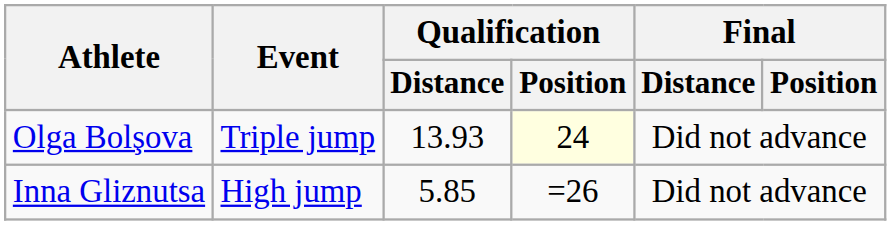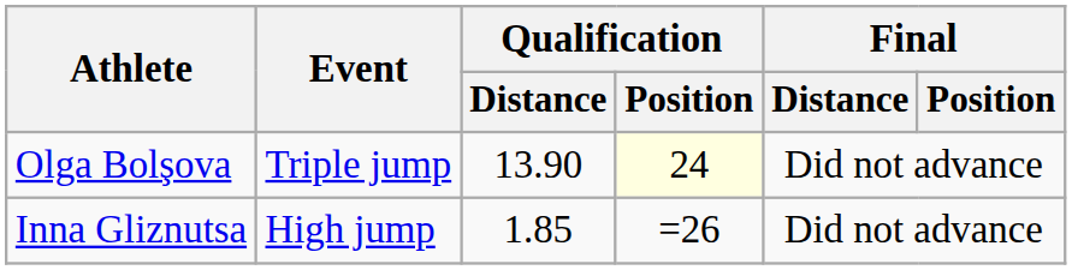Olga Bolşova | Qualification / Distance: 13.93 -> 13.90
Inna Gliznutsa | Qualification / Distance: 5.85 -> 1.85
